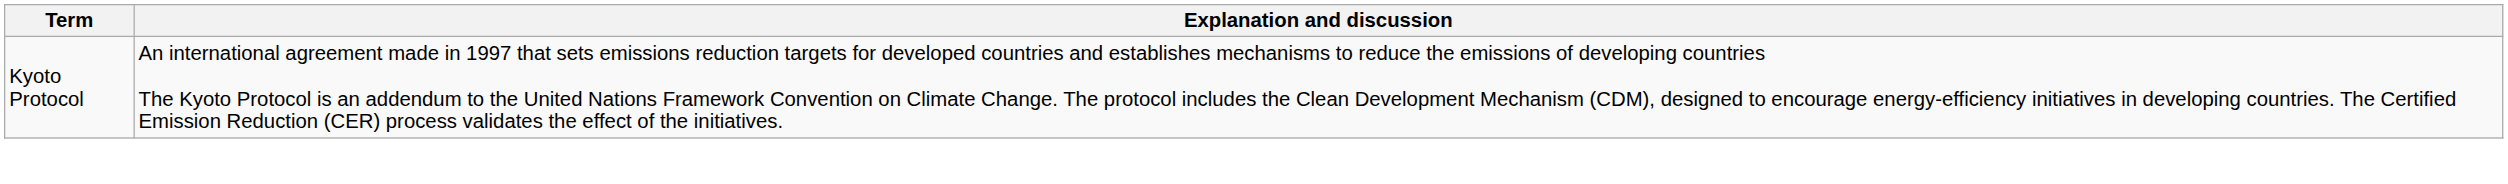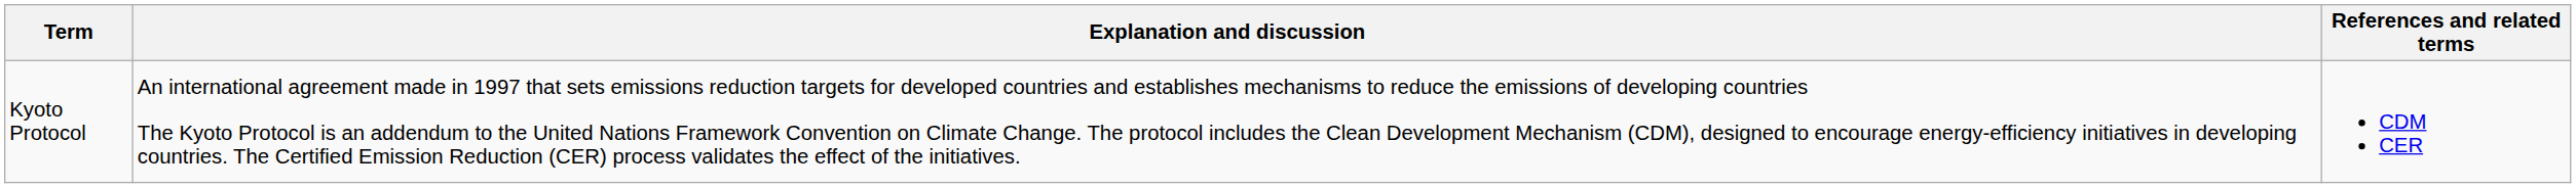+ column: References and related terms | CDM CER
